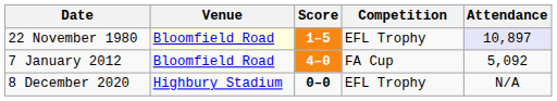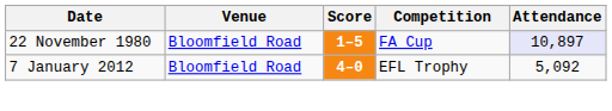22 November 1980 | Venue: lightyellow background -> no background
22 November 1980 | Competition: EFL Trophy -> FA Cup
7 January 2012 | Competition: FA Cup -> EFL Trophy
- row: 8 December 2020 | Highbury Stadium | 0–0 | EFL Trophy | N/A
